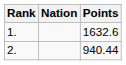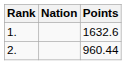2. | Points: 940.44 -> 960.44
